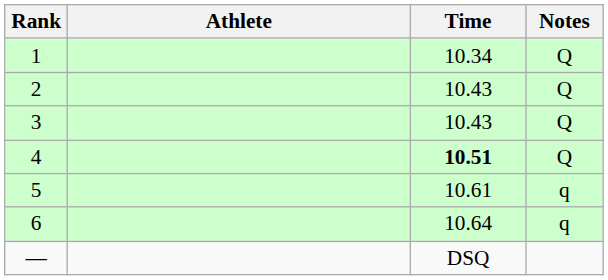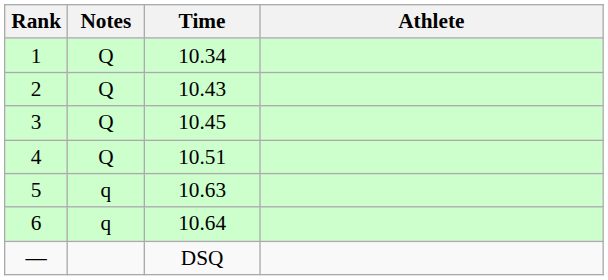columns swapped: Athlete <-> Notes
3 | Time: 10.43 -> 10.45
4 | Time: bold -> normal
5 | Time: 10.61 -> 10.63
